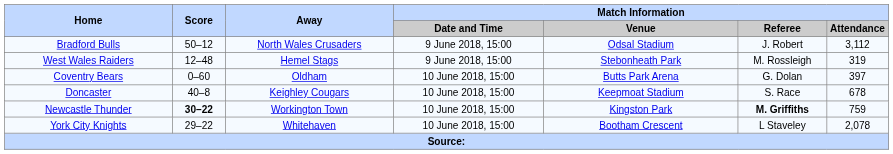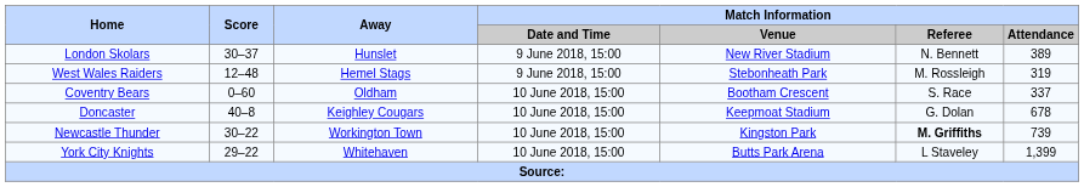- row: Bradford Bulls | 50–12 | North Wales Crusaders | 9 June 2018, 15:00 | Odsal Stadium | J. Robert | 3,112
+ row: London Skolars | 30–37 | Hunslet | 9 June 2018, 15:00 | New River Stadium | N. Bennett | 389
Coventry Bears | Match Information / Venue: Butts Park Arena -> Bootham Crescent
Coventry Bears | Match Information / Referee: G. Dolan -> S. Race
Coventry Bears | Match Information / Attendance: 397 -> 337
Doncaster | Match Information / Referee: S. Race -> G. Dolan
Newcastle Thunder | Score: bold -> normal
Newcastle Thunder | Match Information / Attendance: 759 -> 739
York City Knights | Match Information / Venue: Bootham Crescent -> Butts Park Arena
York City Knights | Match Information / Attendance: 2,078 -> 1,399
